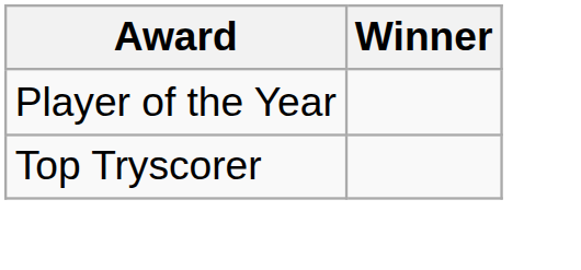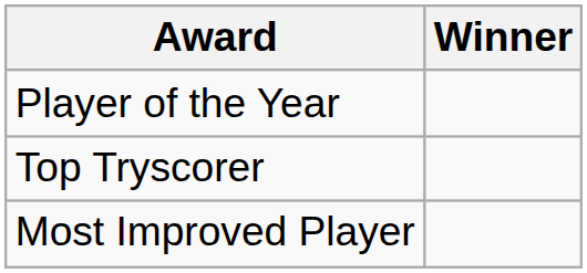+ row: Most Improved Player
